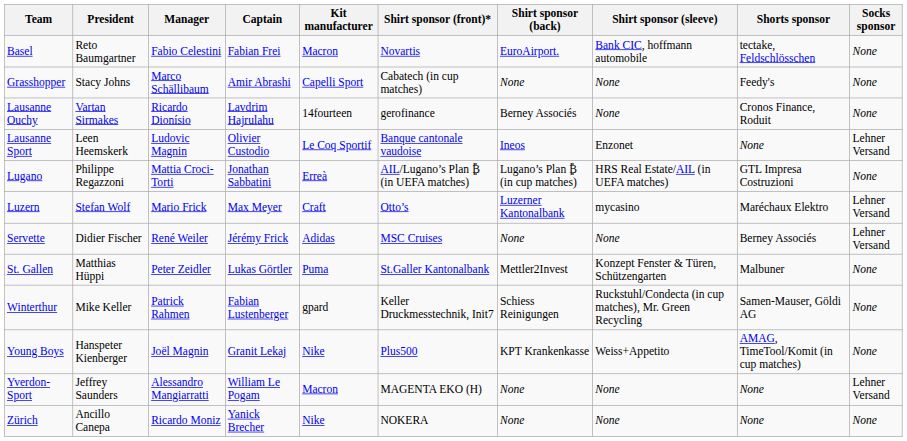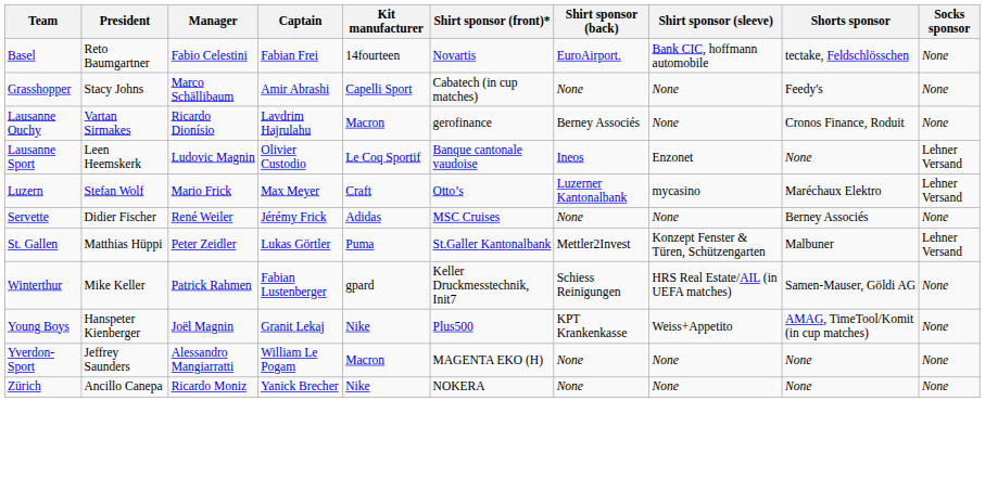Basel | Kit manufacturer: Macron -> 14fourteen
Lausanne Ouchy | Kit manufacturer: 14fourteen -> Macron
- row: Lugano | Philippe Regazzoni | Mattia Croci-Torti | Jonathan Sabbatini | Erreà | AIL/Lugano’s Plan ₿ (in UEFA matches) | Lugano’s Plan ₿ (in cup matches) | HRS Real Estate/AIL (in UEFA matches) | GTL Impresa Costruzioni | None
Servette | Socks sponsor: Lehner Versand -> None
St. Gallen | Socks sponsor: None -> Lehner Versand
Winterthur | Shirt sponsor (sleeve): Ruckstuhl/Condecta (in cup matches), Mr. Green Recycling -> HRS Real Estate/AIL (in UEFA matches)
Yverdon-Sport | Socks sponsor: Lehner Versand -> None
